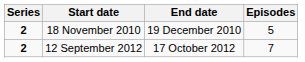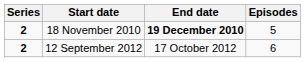18 November 2010 | End date: normal -> bold
12 September 2012 | Episodes: 7 -> 6
